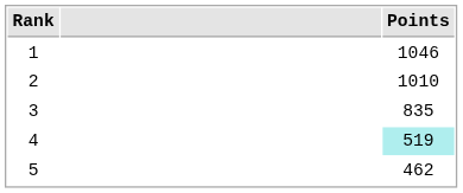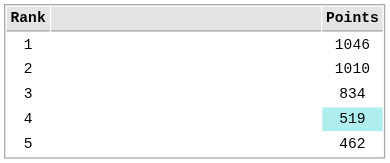3 | Points: 835 -> 834
